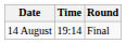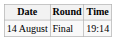columns swapped: Time <-> Round
